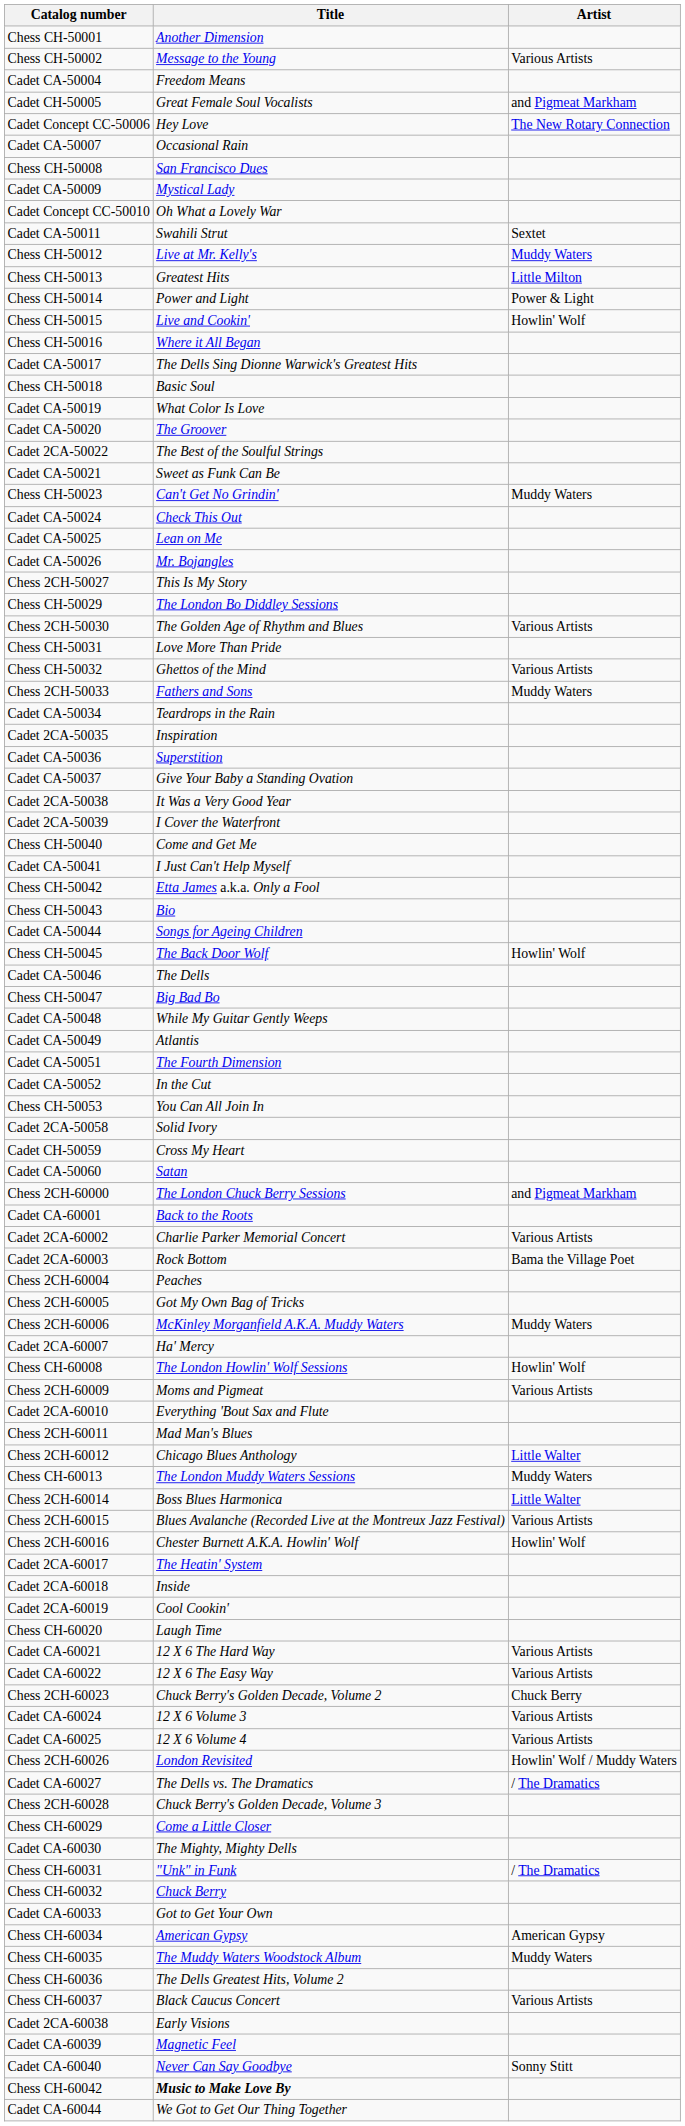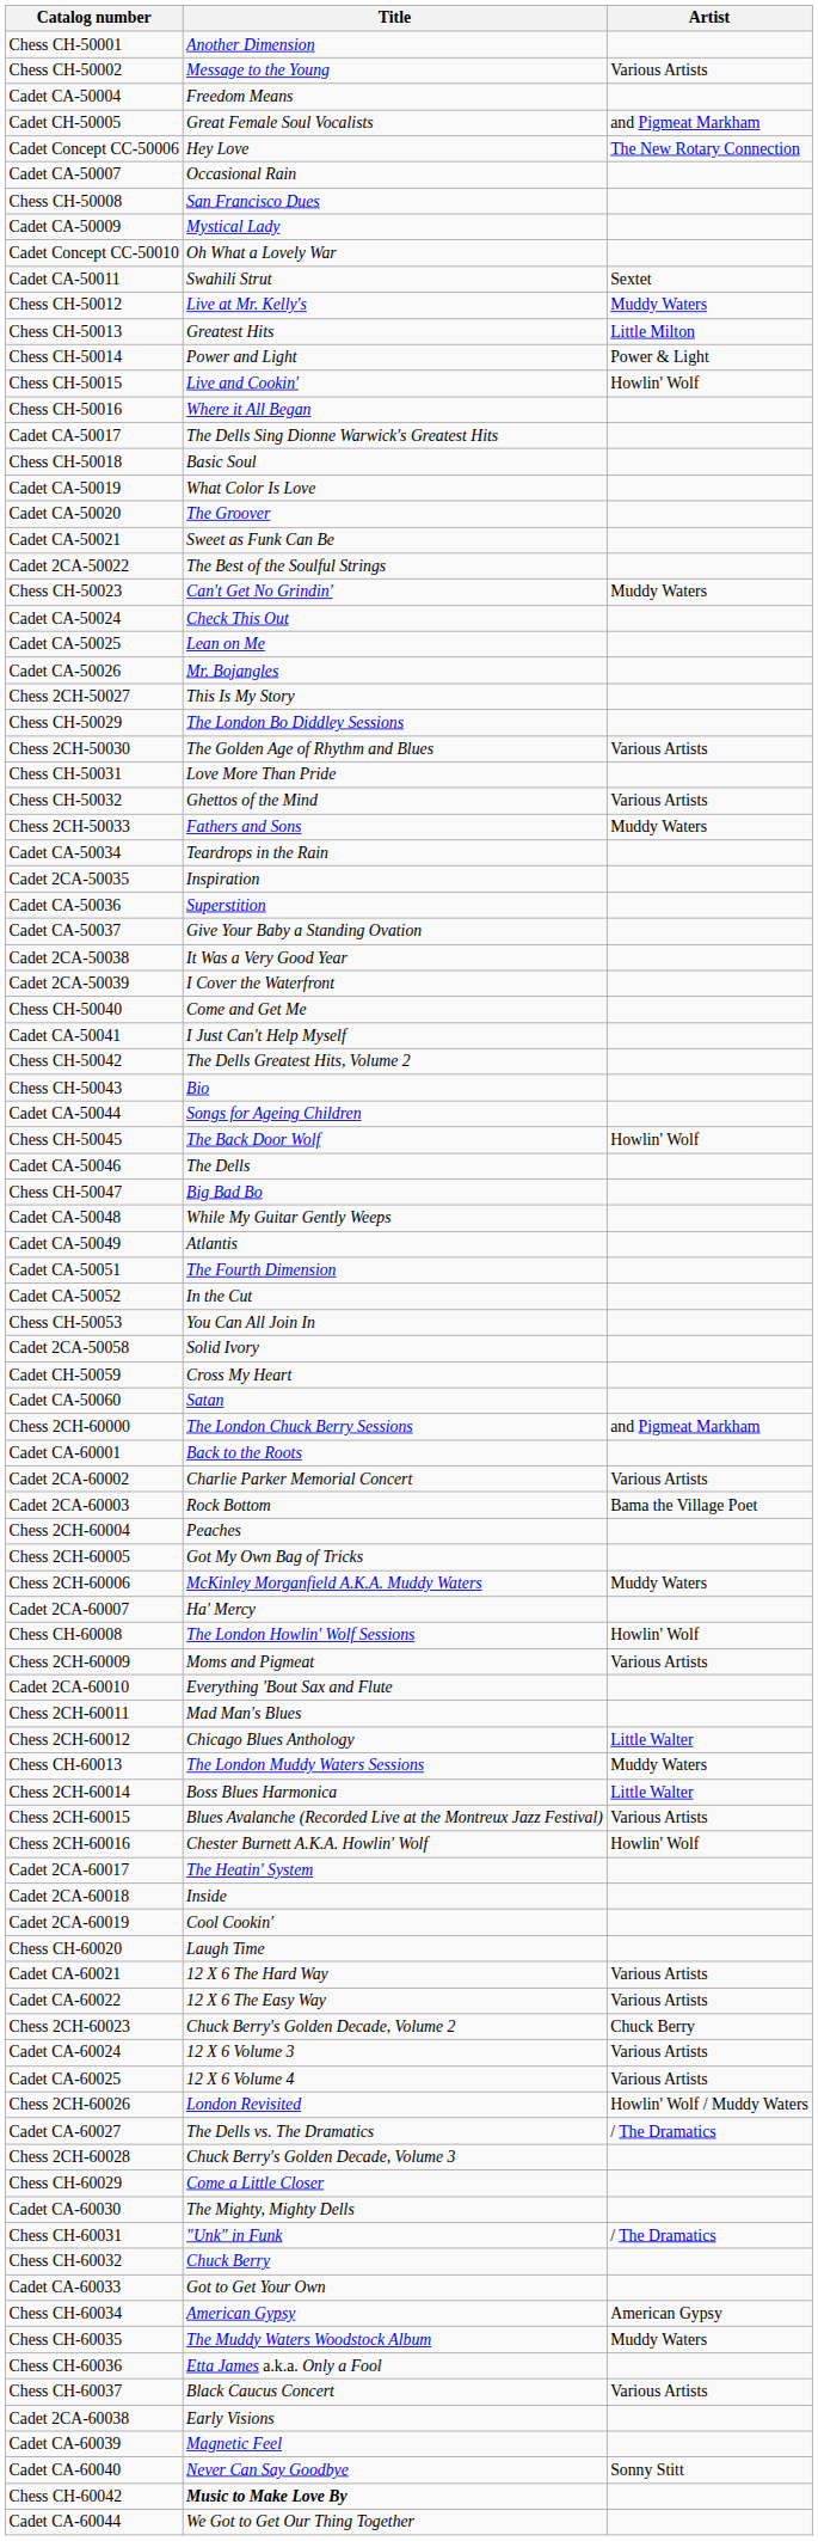rows swapped: Cadet CA-50021 <-> Cadet 2CA-50022
Chess CH-50042 | Title: Etta James a.k.a. Only a Fool -> The Dells Greatest Hits, Volume 2
Chess CH-60036 | Title: The Dells Greatest Hits, Volume 2 -> Etta James a.k.a. Only a Fool
